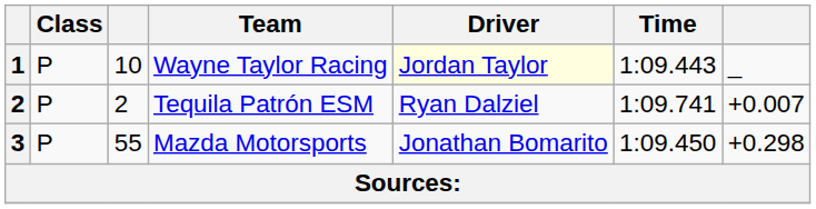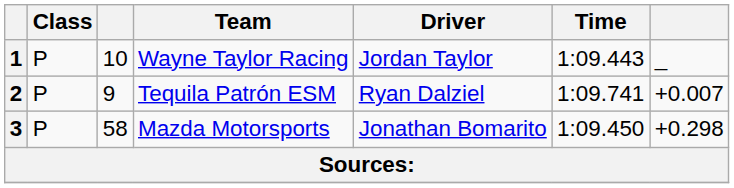Wayne Taylor Racing | Driver: lightyellow background -> no background
Tequila Patrón ESM | column 3: 2 -> 9
Mazda Motorsports | column 3: 55 -> 58
